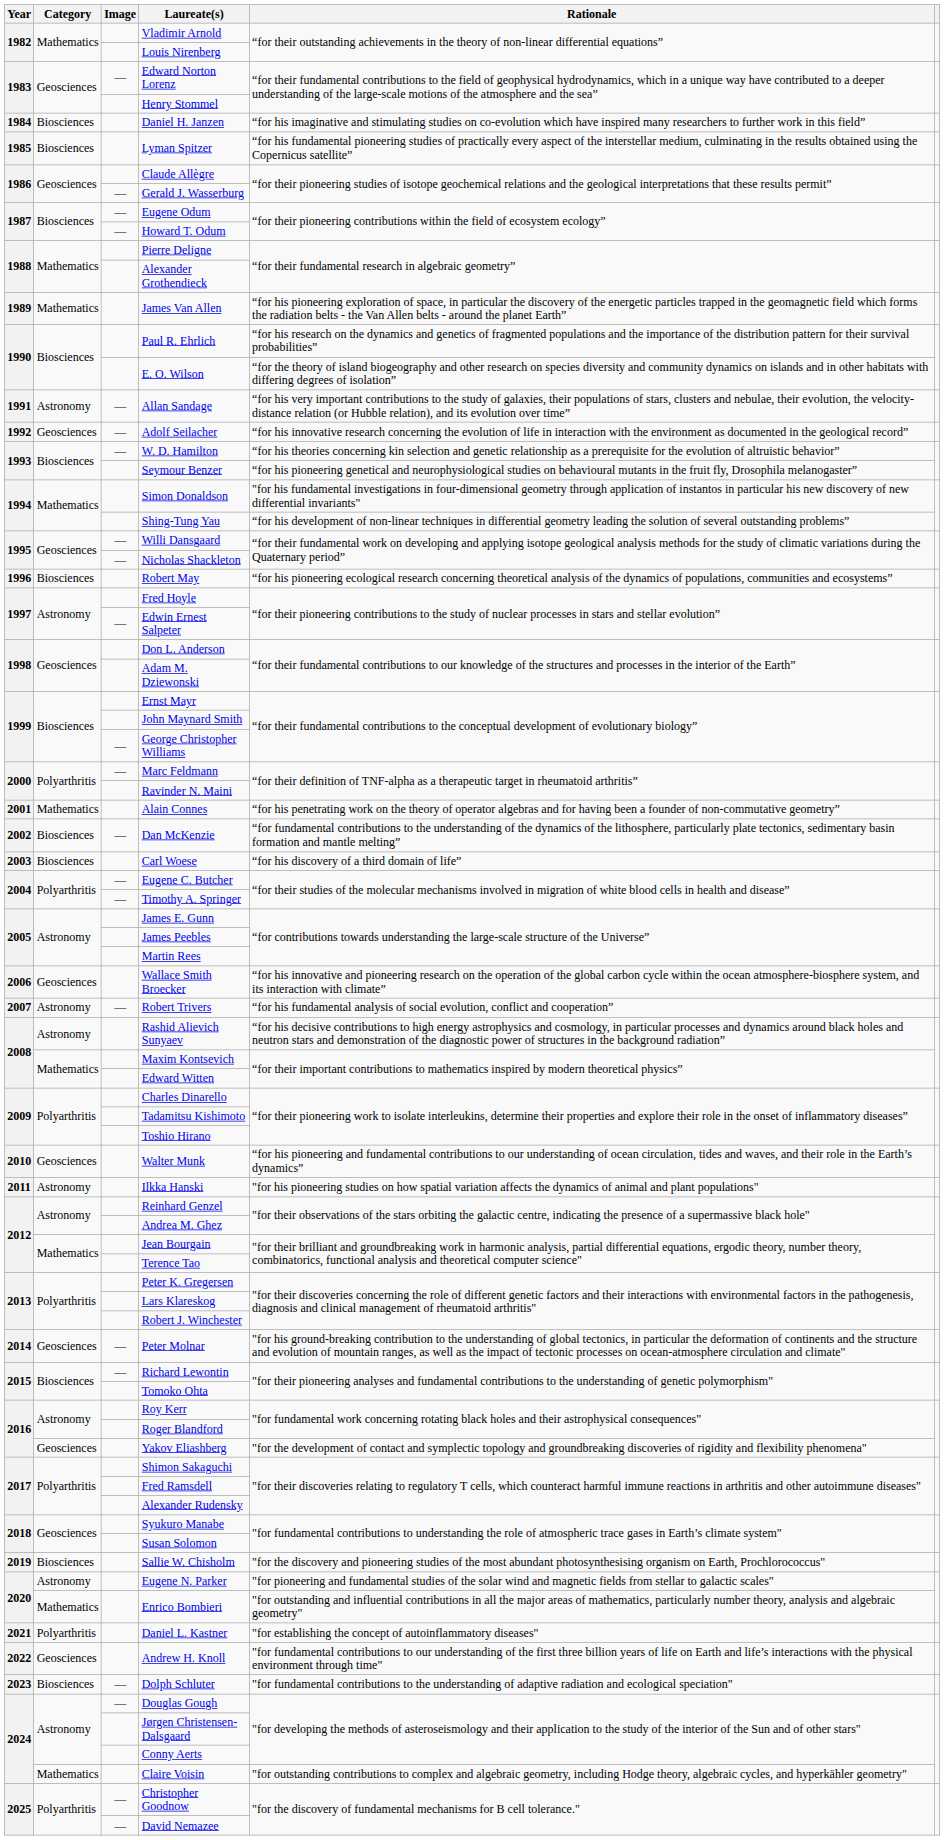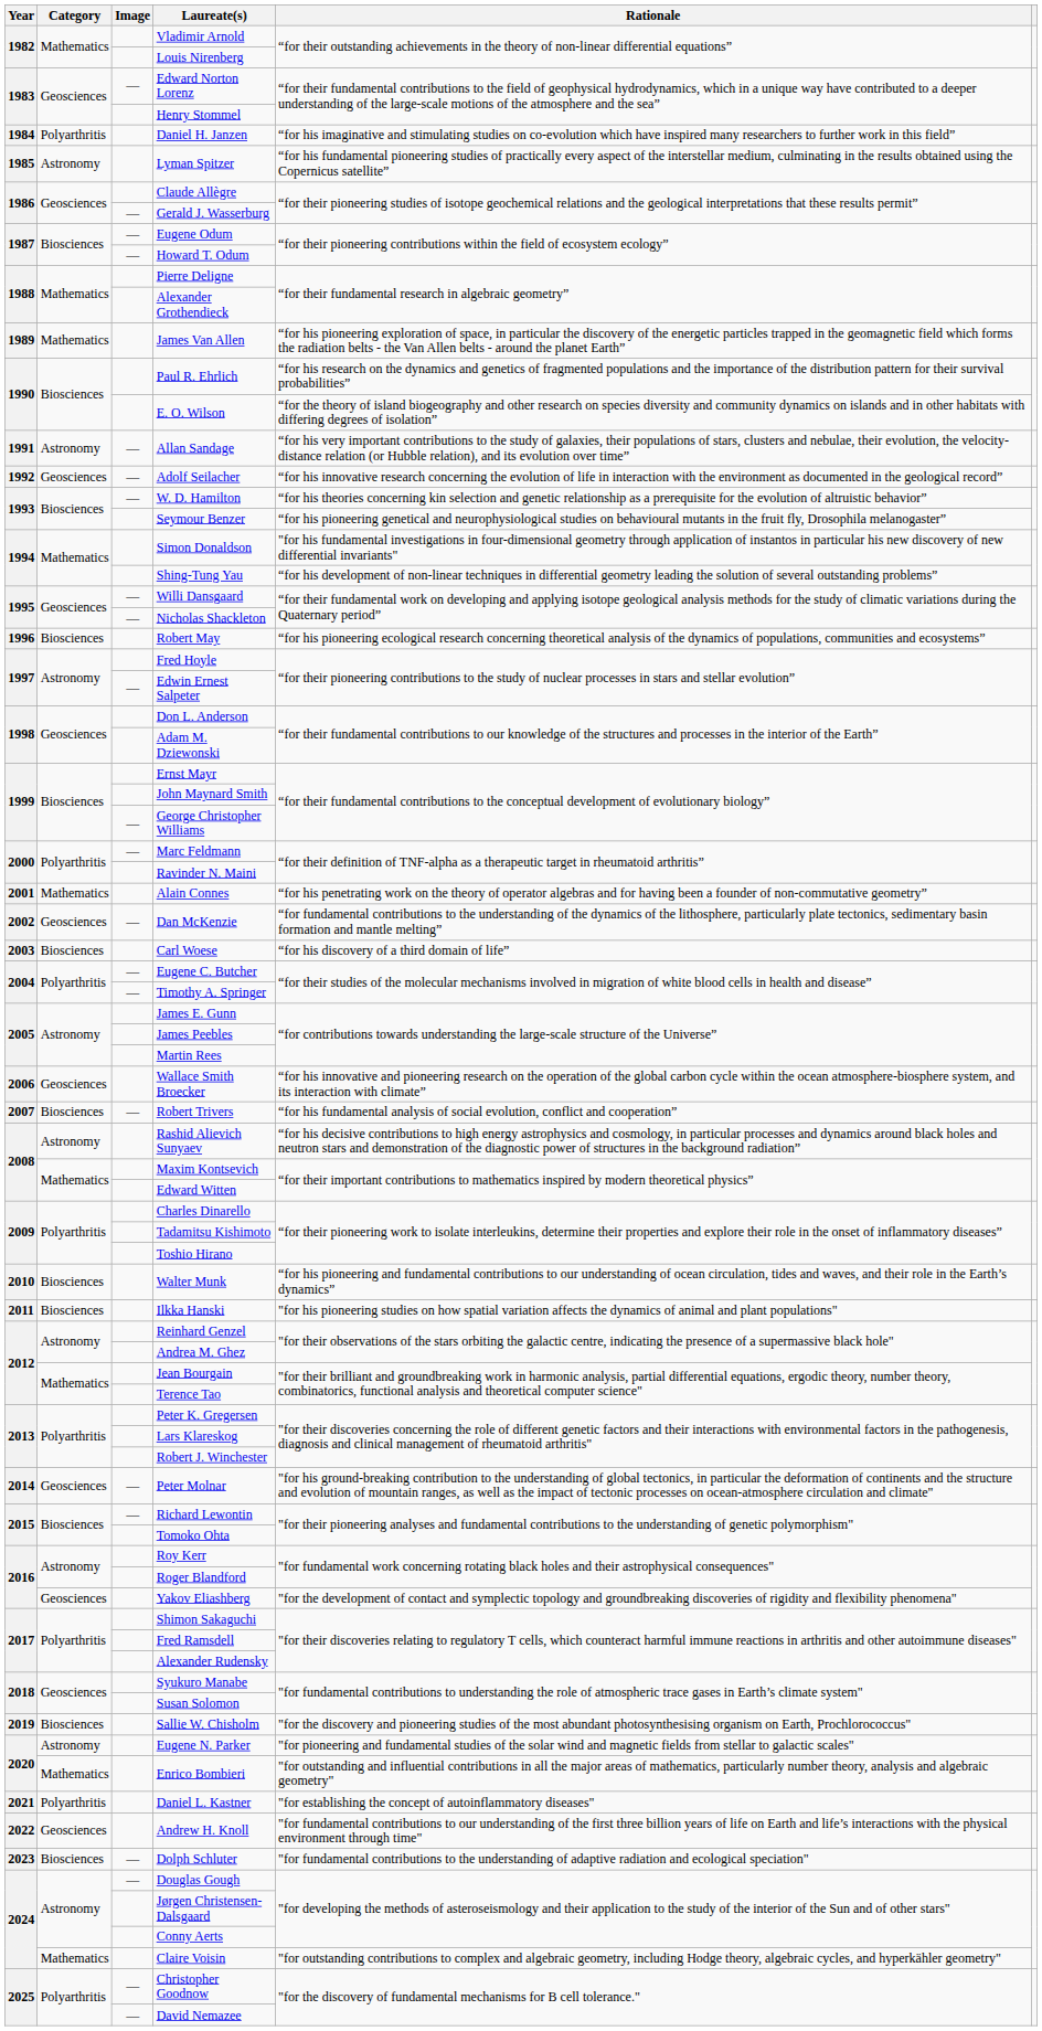Daniel H. Janzen | Category: Biosciences -> Polyarthritis
Lyman Spitzer | Category: Biosciences -> Astronomy
Dan McKenzie | Category: Biosciences -> Geosciences
Robert Trivers | Category: Astronomy -> Biosciences
Walter Munk | Category: Geosciences -> Biosciences
Ilkka Hanski | Category: Astronomy -> Biosciences
